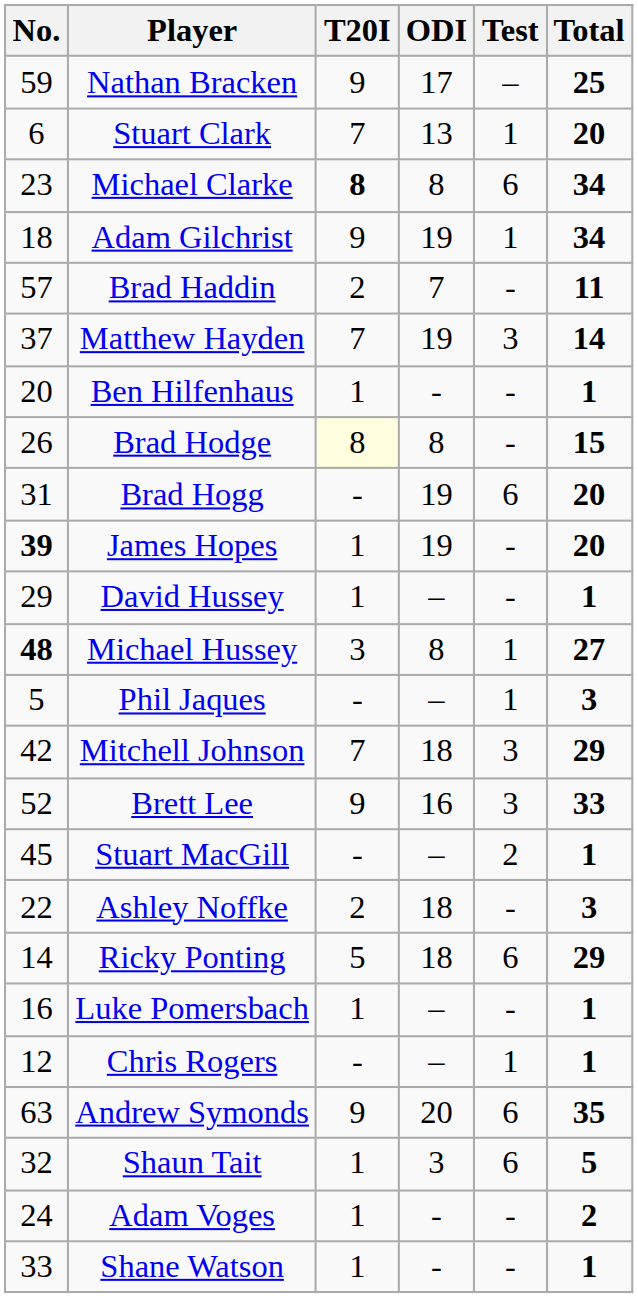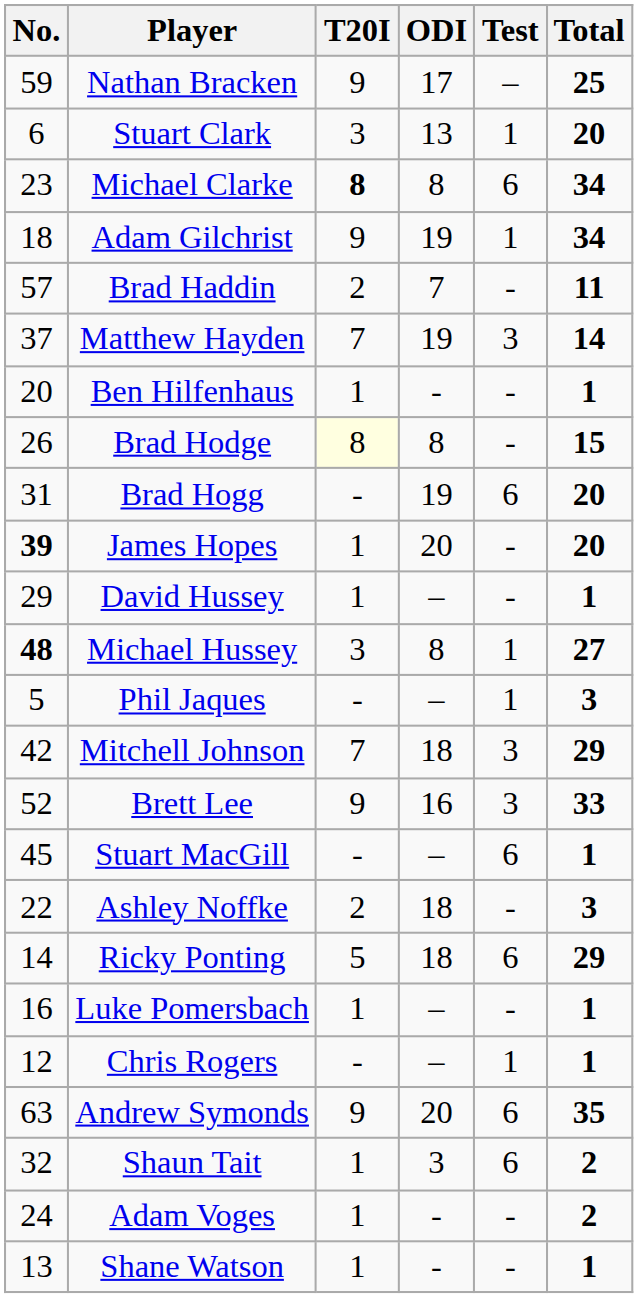Stuart Clark | T20I: 7 -> 3
James Hopes | ODI: 19 -> 20
Stuart MacGill | Test: 2 -> 6
Shaun Tait | Total: 5 -> 2
Shane Watson | No.: 33 -> 13
